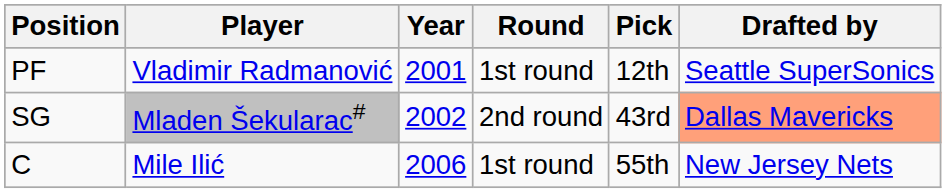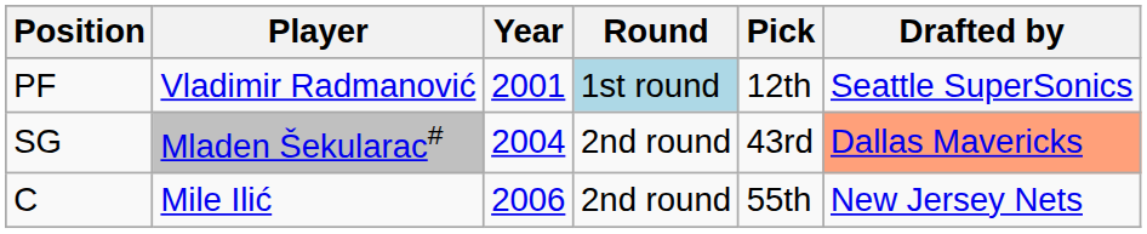PF | Round: no background -> lightblue background
SG | Year: 2002 -> 2004
C | Round: 1st round -> 2nd round
